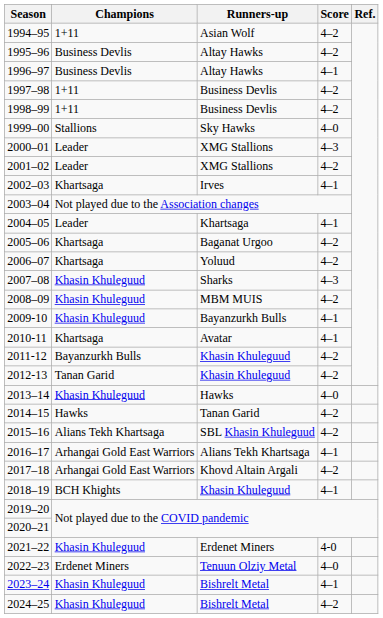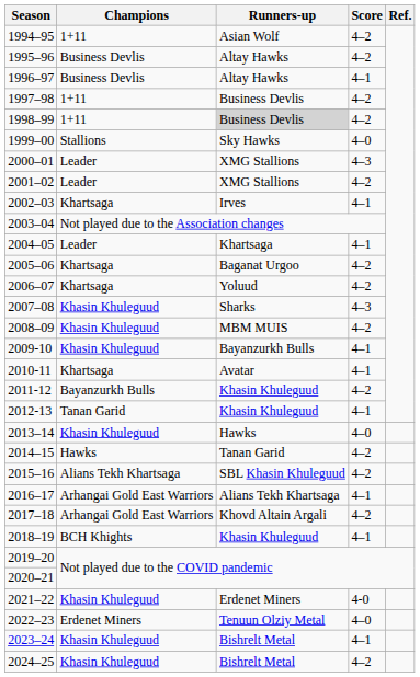1998–99 | Runners-up: no background -> lightgrey background
2012-13 | Score: 4–2 -> 4–1
